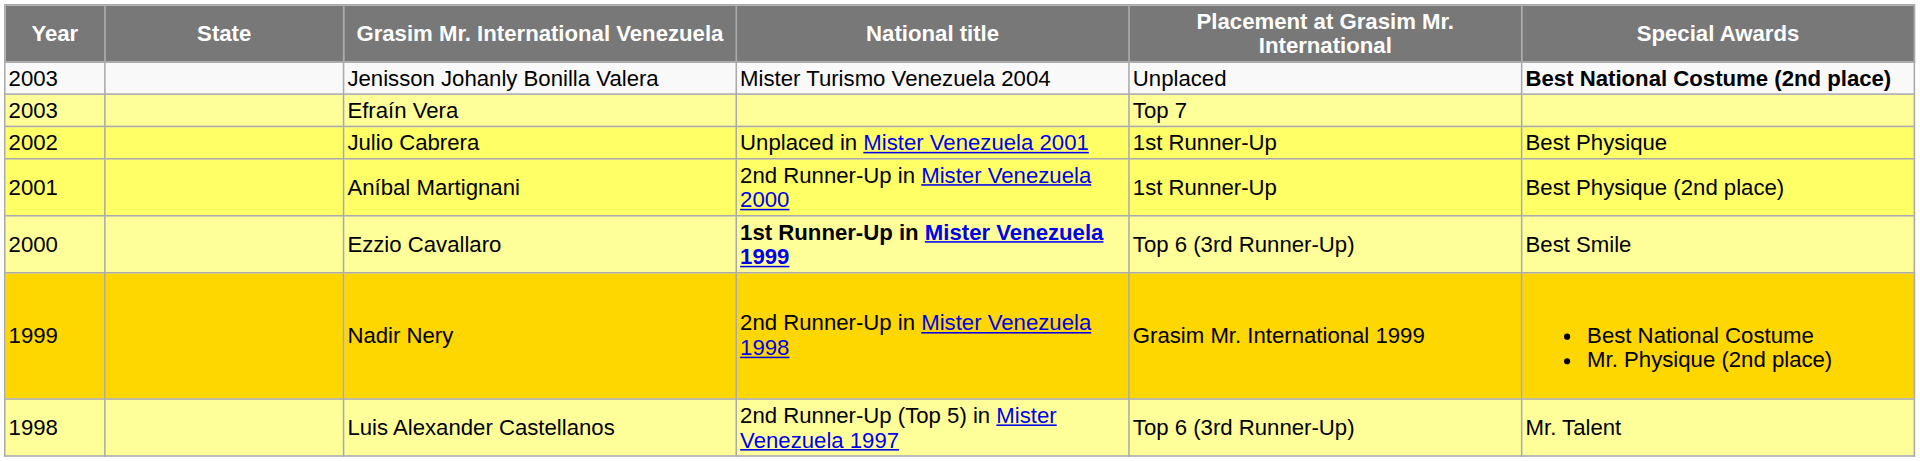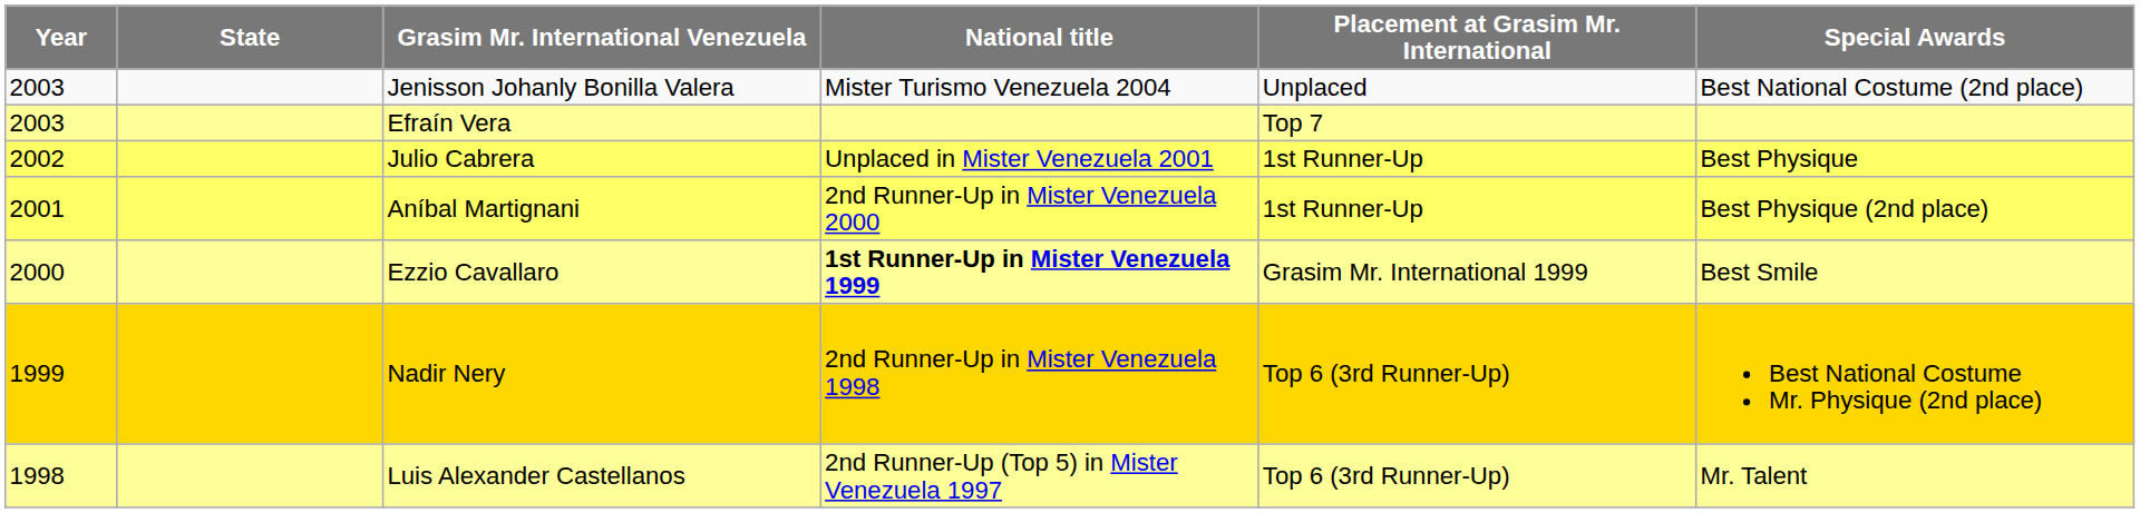Jenisson Johanly Bonilla Valera | Special Awards: bold -> normal
Ezzio Cavallaro | Placement at Grasim Mr. International: Top 6 (3rd Runner-Up) -> Grasim Mr. International 1999
Nadir Nery | Placement at Grasim Mr. International: Grasim Mr. International 1999 -> Top 6 (3rd Runner-Up)
